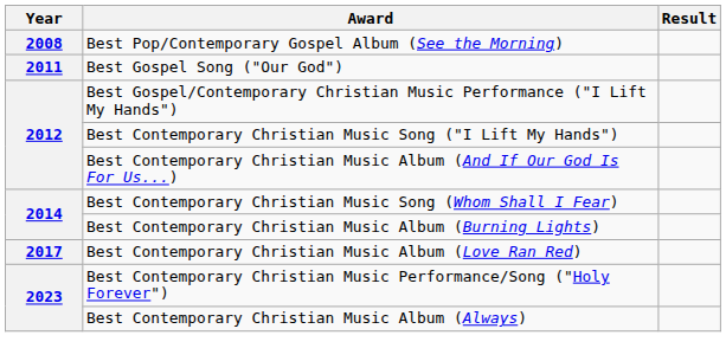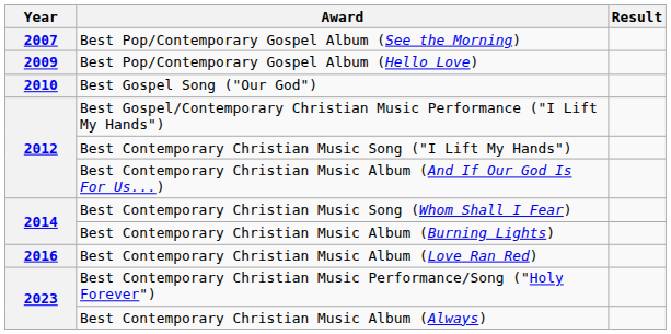Best Pop/Contemporary Gospel Album (See the Morning) | Year: 2008 -> 2007
+ row: 2009 | Best Pop/Contemporary Gospel Album (Hello Love)
Best Gospel Song ("Our God") | Year: 2011 -> 2010
Best Contemporary Christian Music Album (Love Ran Red) | Year: 2017 -> 2016
